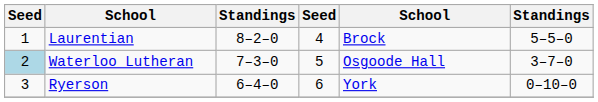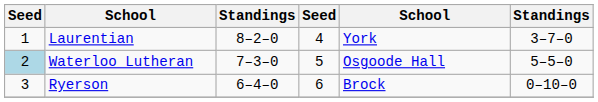Laurentian | column 5: Brock -> York
Laurentian | column 6: 5–5–0 -> 3–7–0
Waterloo Lutheran | column 6: 3–7–0 -> 5–5–0
Ryerson | column 5: York -> Brock
